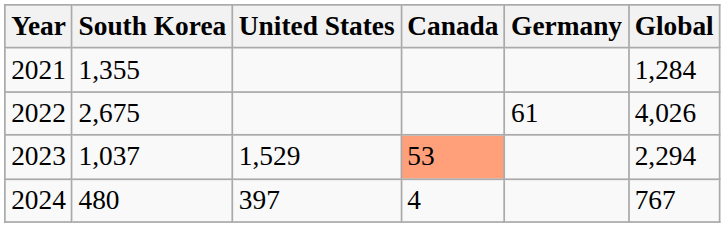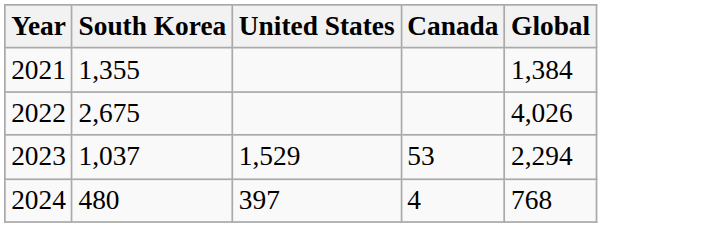- column: Germany | 61
2021 | Global: 1,284 -> 1,384
2023 | Canada: lightsalmon background -> no background
2024 | Global: 767 -> 768
